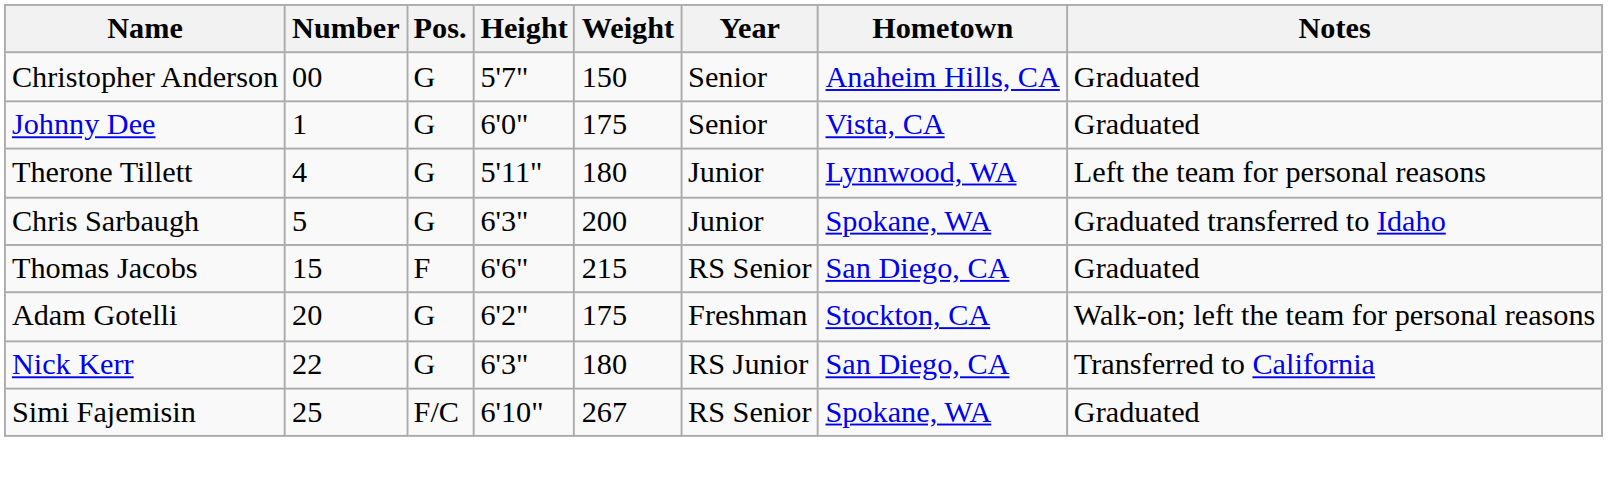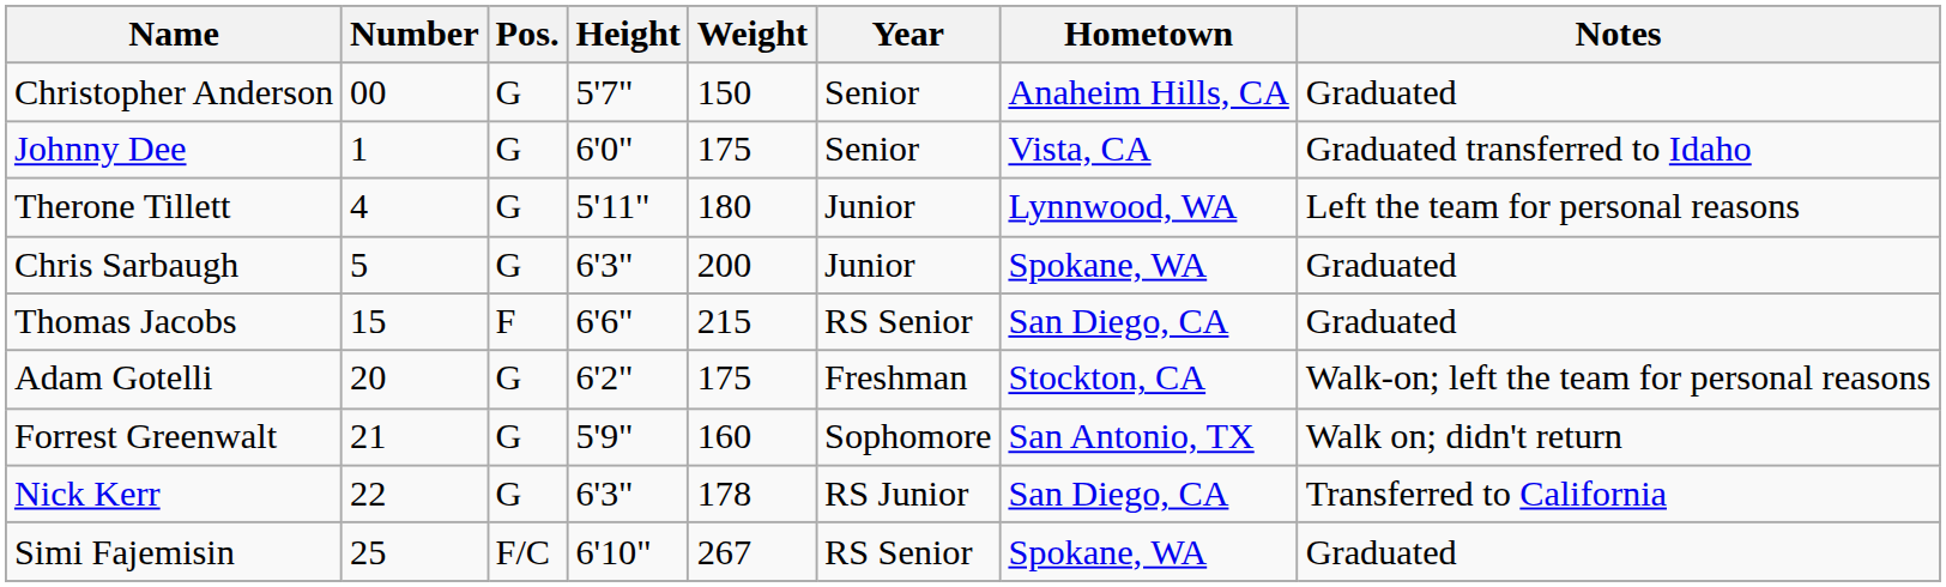Johnny Dee | Notes: Graduated -> Graduated transferred to Idaho
Chris Sarbaugh | Notes: Graduated transferred to Idaho -> Graduated
+ row: Forrest Greenwalt | 21 | G | 5'9" | 160 | Sophomore | San Antonio, TX | Walk on; didn't return
Nick Kerr | Weight: 180 -> 178
